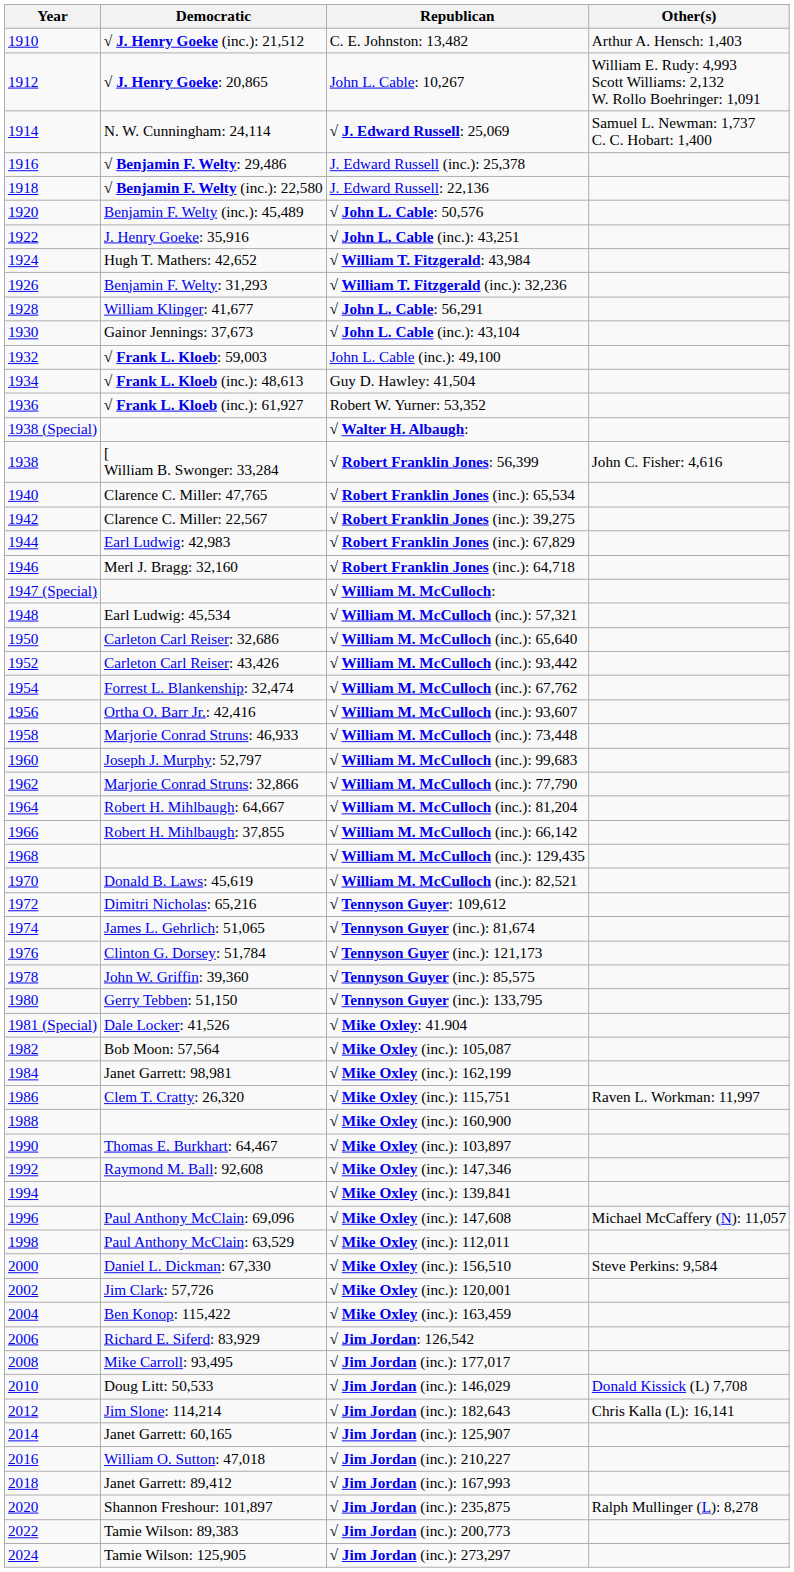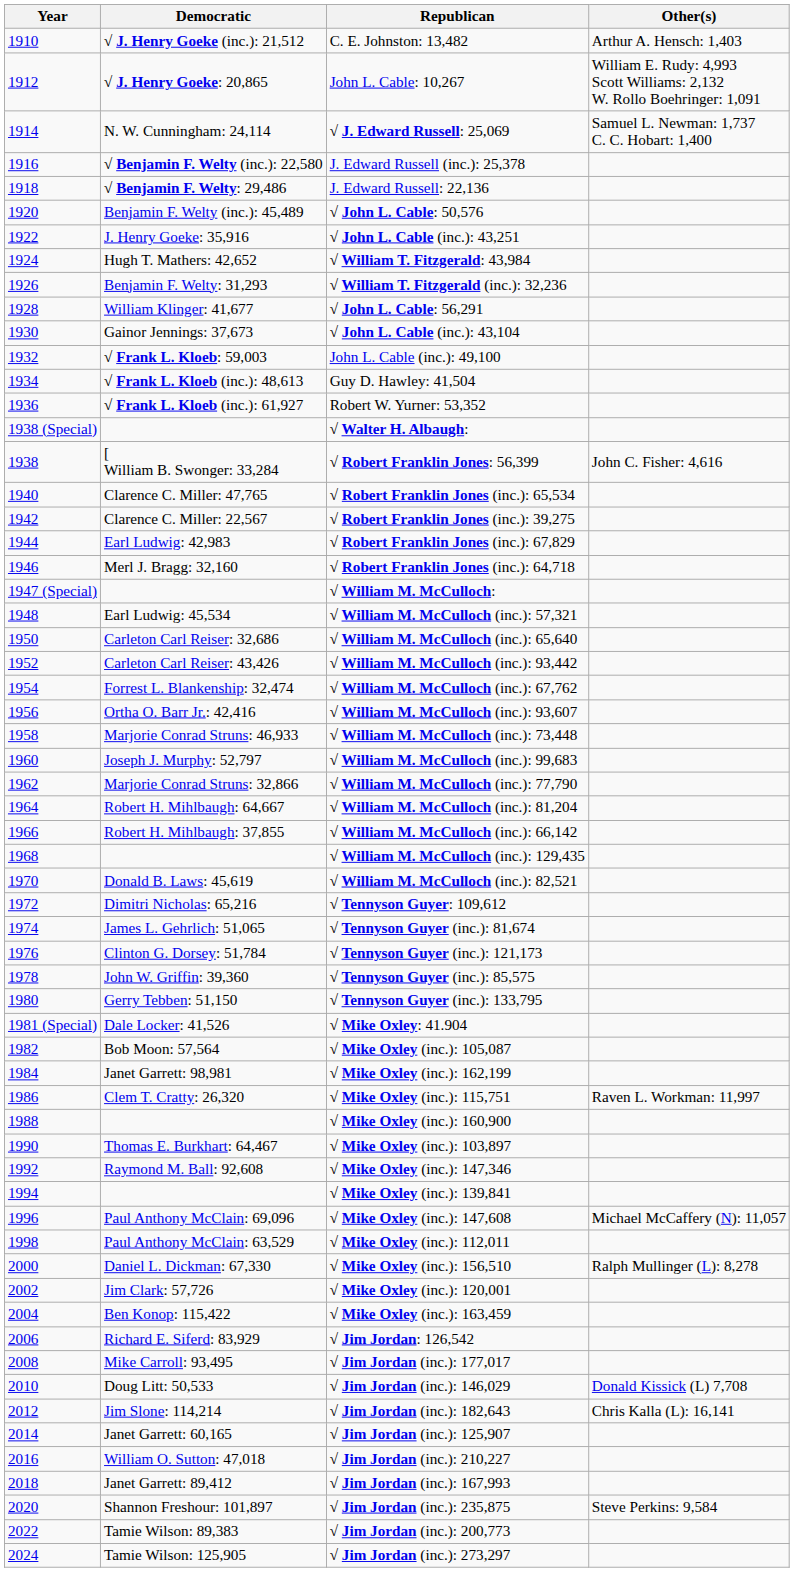J. Edward Russell (inc.): 25,378 | Democratic: √ Benjamin F. Welty: 29,486 -> √ Benjamin F. Welty (inc.): 22,580
J. Edward Russell: 22,136 | Democratic: √ Benjamin F. Welty (inc.): 22,580 -> √ Benjamin F. Welty: 29,486
√ Mike Oxley (inc.): 156,510 | Other(s): Steve Perkins: 9,584 -> Ralph Mullinger (L): 8,278
√ Jim Jordan (inc.): 235,875 | Other(s): Ralph Mullinger (L): 8,278 -> Steve Perkins: 9,584
